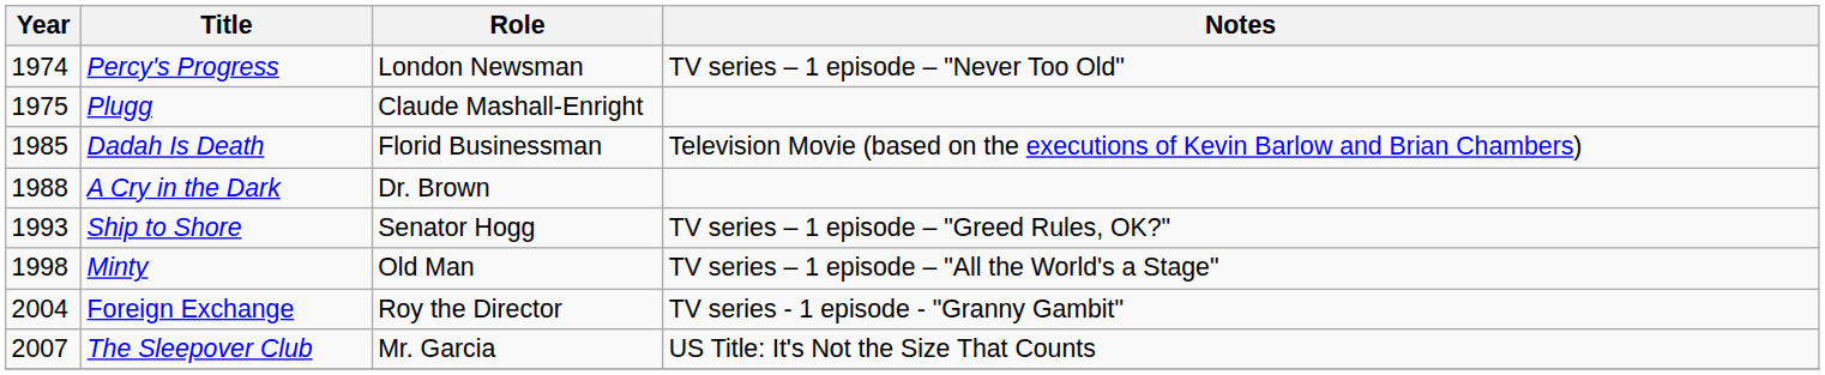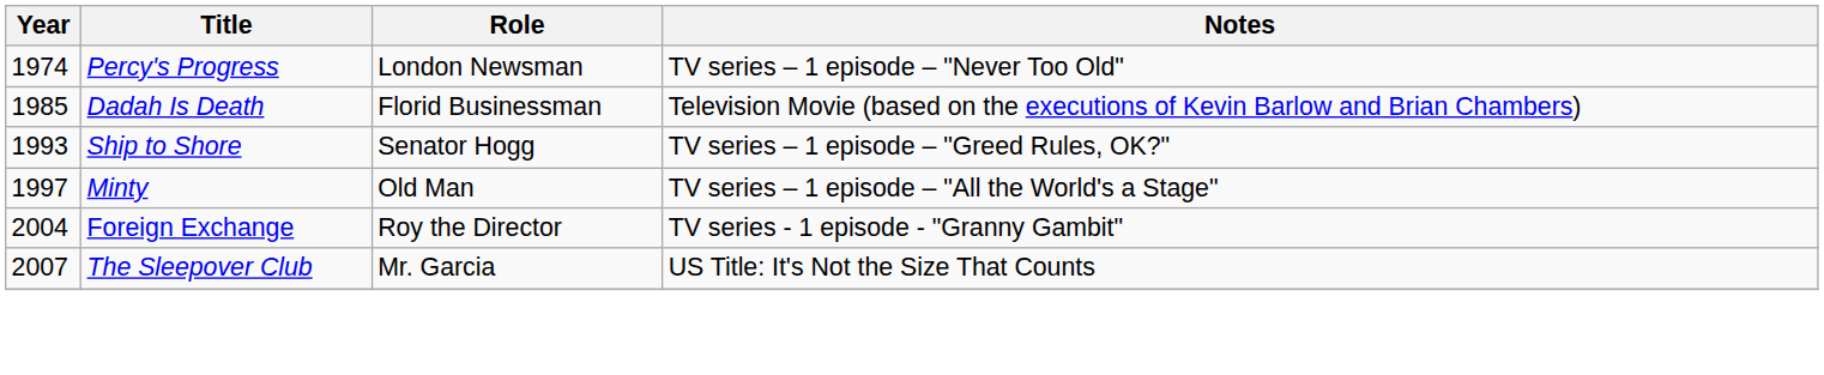- row: 1975 | Plugg | Claude Mashall-Enright
- row: 1988 | A Cry in the Dark | Dr. Brown
Minty | Year: 1998 -> 1997
